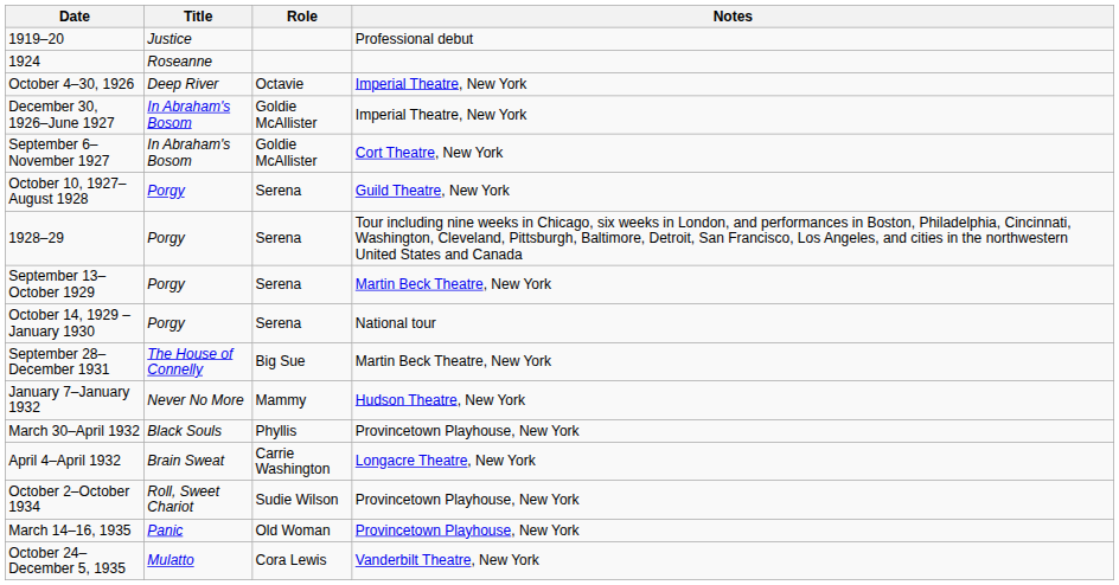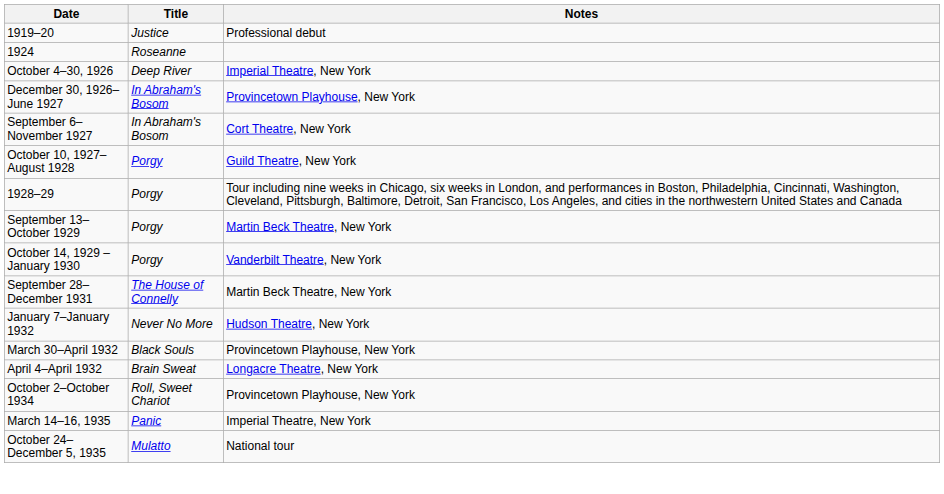- column: Role | Octavie | Goldie McAllister | Goldie McAllister | Serena | Serena | Serena | Serena | Big Sue | Mammy | Phyllis | Carrie Washington | Sudie Wilson | Old Woman | Cora Lewis
December 30, 1926–June 1927 | Notes: Imperial Theatre, New York -> Provincetown Playhouse, New York
October 14, 1929 – January 1930 | Notes: National tour -> Vanderbilt Theatre, New York
March 14–16, 1935 | Notes: Provincetown Playhouse, New York -> Imperial Theatre, New York
October 24–December 5, 1935 | Notes: Vanderbilt Theatre, New York -> National tour
